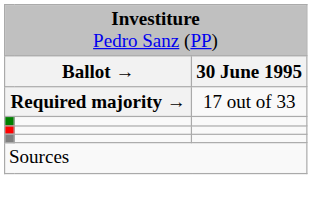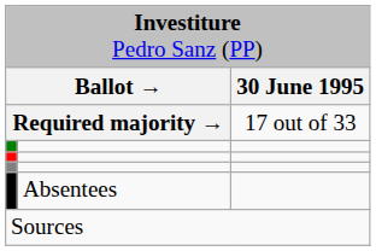+ row: Absentees
